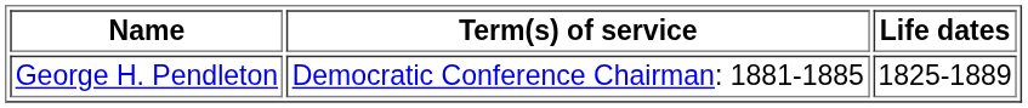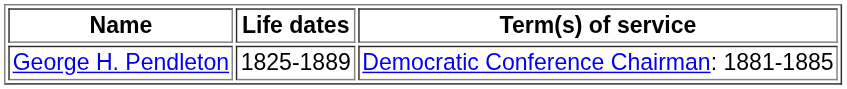columns swapped: Life dates <-> Term(s) of service
